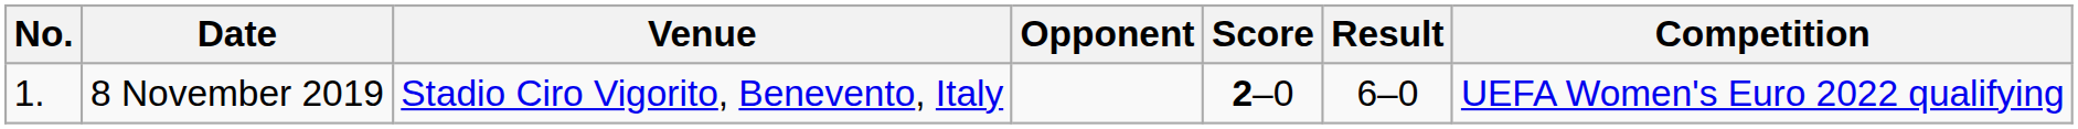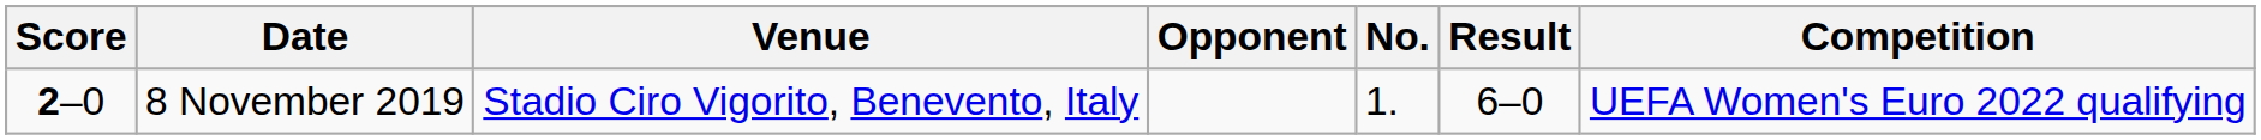columns swapped: No. <-> Score
